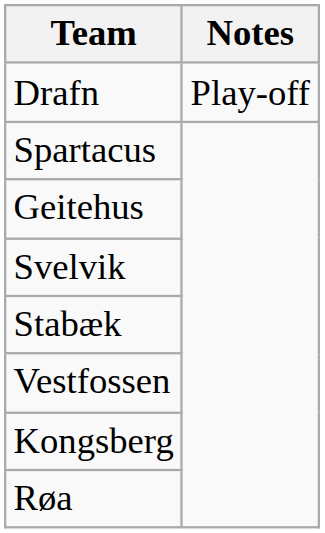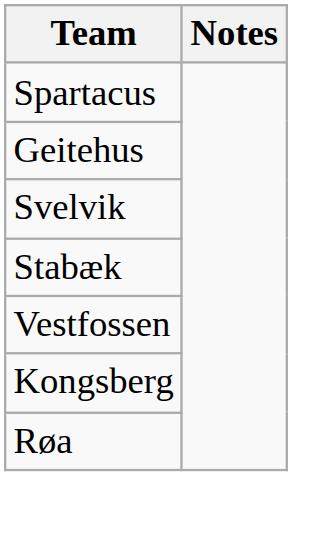- row: Drafn | Play-off
